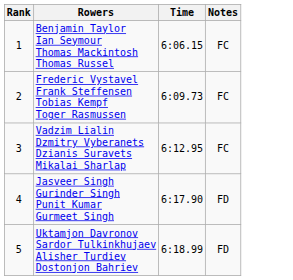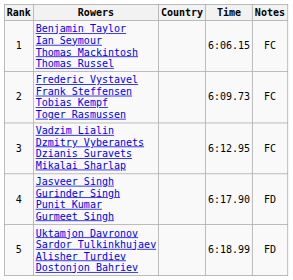+ column: Country
